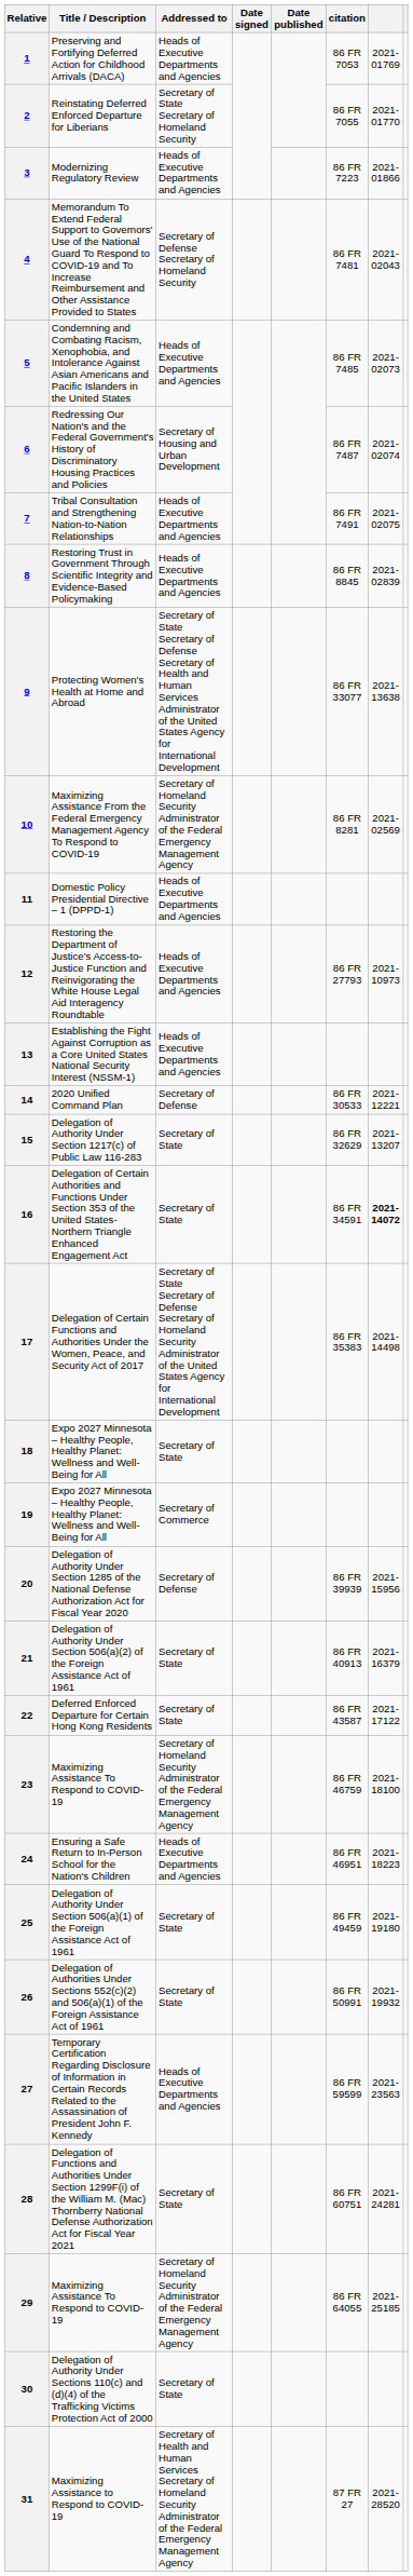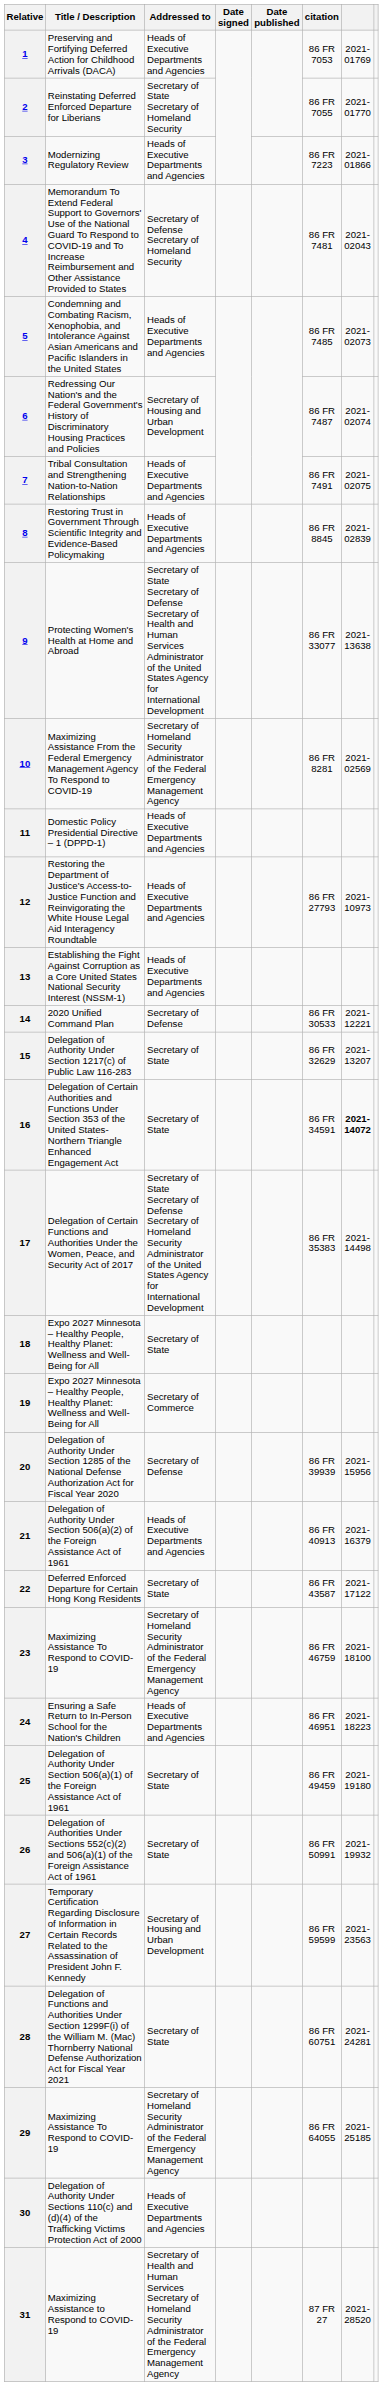21 | Addressed to: Secretary of State -> Heads of Executive Departments and Agencies
27 | Addressed to: Heads of Executive Departments and Agencies -> Secretary of Housing and Urban Development
30 | Addressed to: Secretary of State -> Heads of Executive Departments and Agencies
